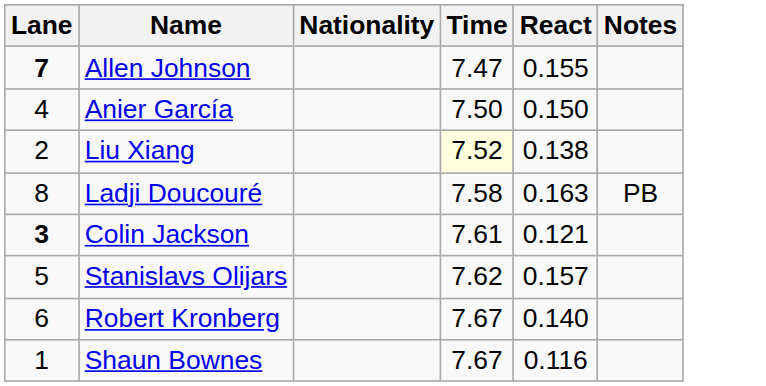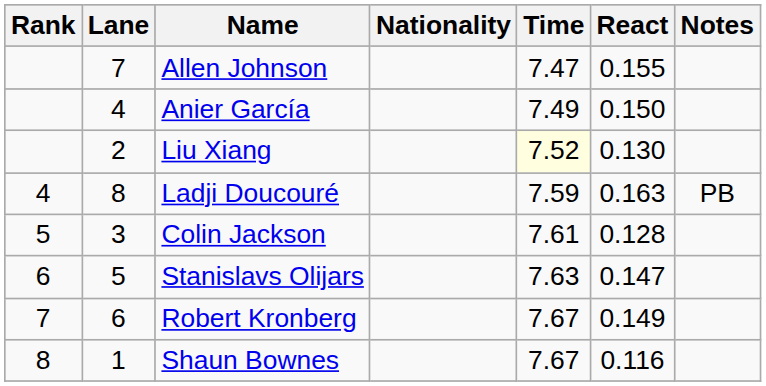+ column: Rank | 4 | 5 | 6 | 7 | 8
Allen Johnson | Lane: bold -> normal
Anier García | Time: 7.50 -> 7.49
Liu Xiang | React: 0.138 -> 0.130
Ladji Doucouré | Time: 7.58 -> 7.59
Colin Jackson | Lane: bold -> normal
Colin Jackson | React: 0.121 -> 0.128
Stanislavs Olijars | Time: 7.62 -> 7.63
Stanislavs Olijars | React: 0.157 -> 0.147
Robert Kronberg | React: 0.140 -> 0.149
